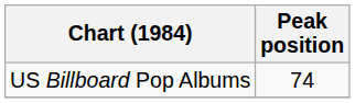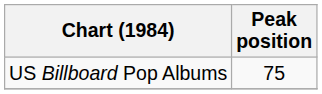US Billboard Pop Albums | Peak position: 74 -> 75
